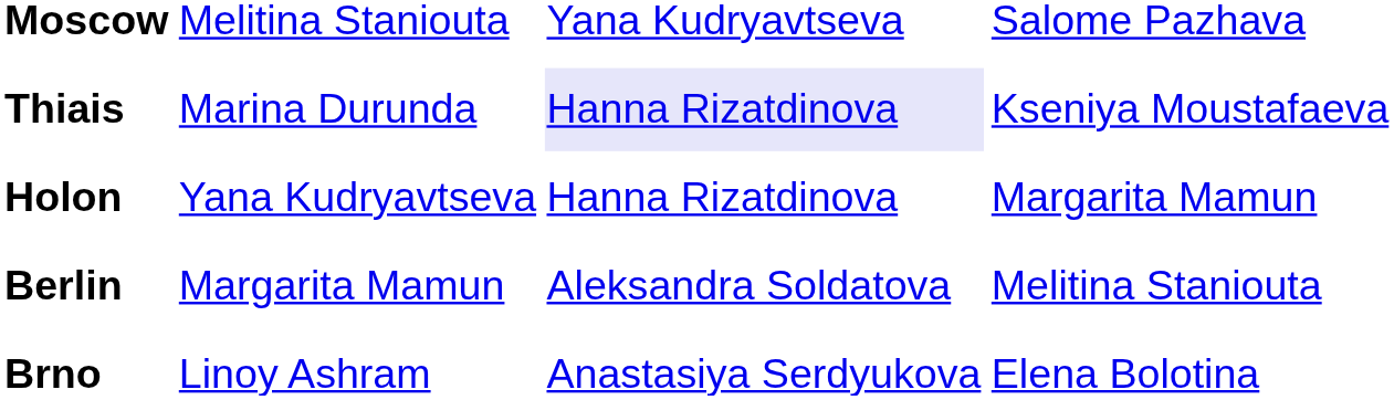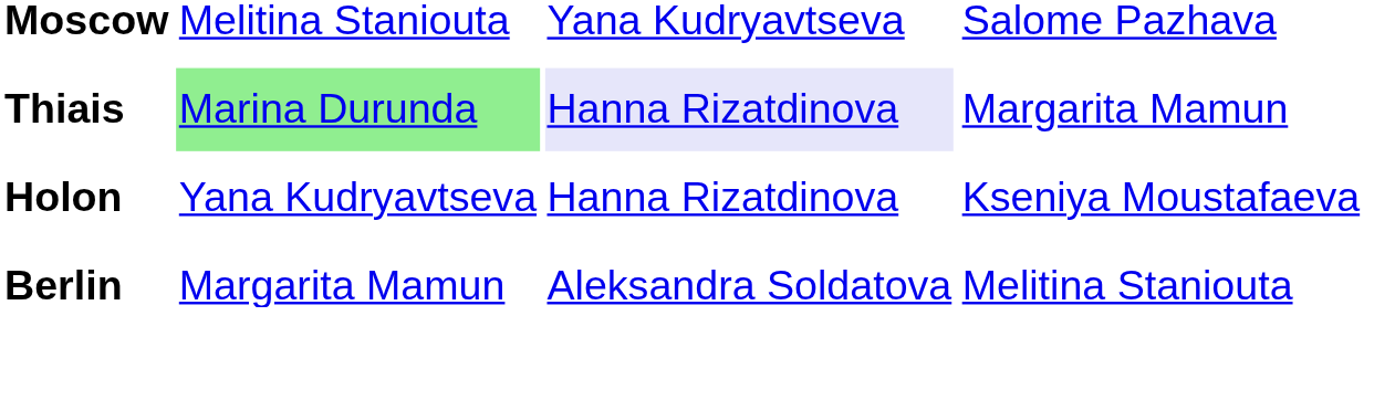Thiais | column 2: no background -> lightgreen background
Thiais | column 4: Kseniya Moustafaeva -> Margarita Mamun
Holon | column 4: Margarita Mamun -> Kseniya Moustafaeva
- row: Brno | Linoy Ashram | Anastasiya Serdyukova | Elena Bolotina
